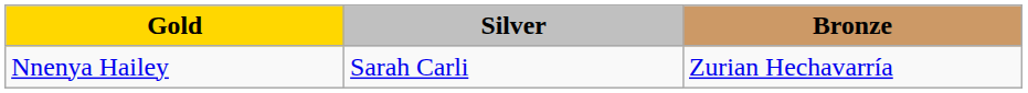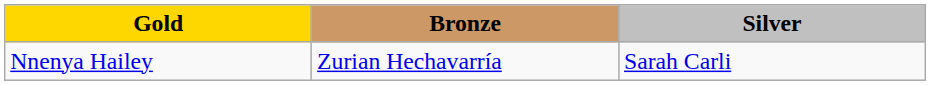columns swapped: Silver <-> Bronze
